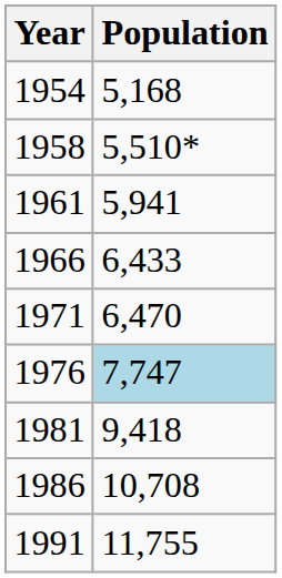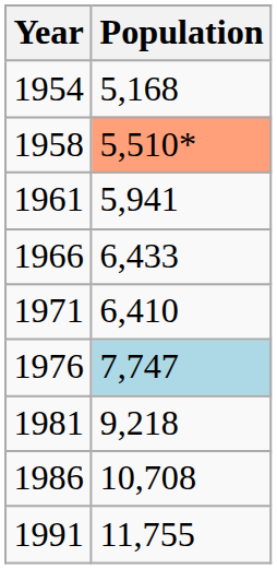1958 | Population: no background -> lightsalmon background
1971 | Population: 6,470 -> 6,410
1981 | Population: 9,418 -> 9,218
